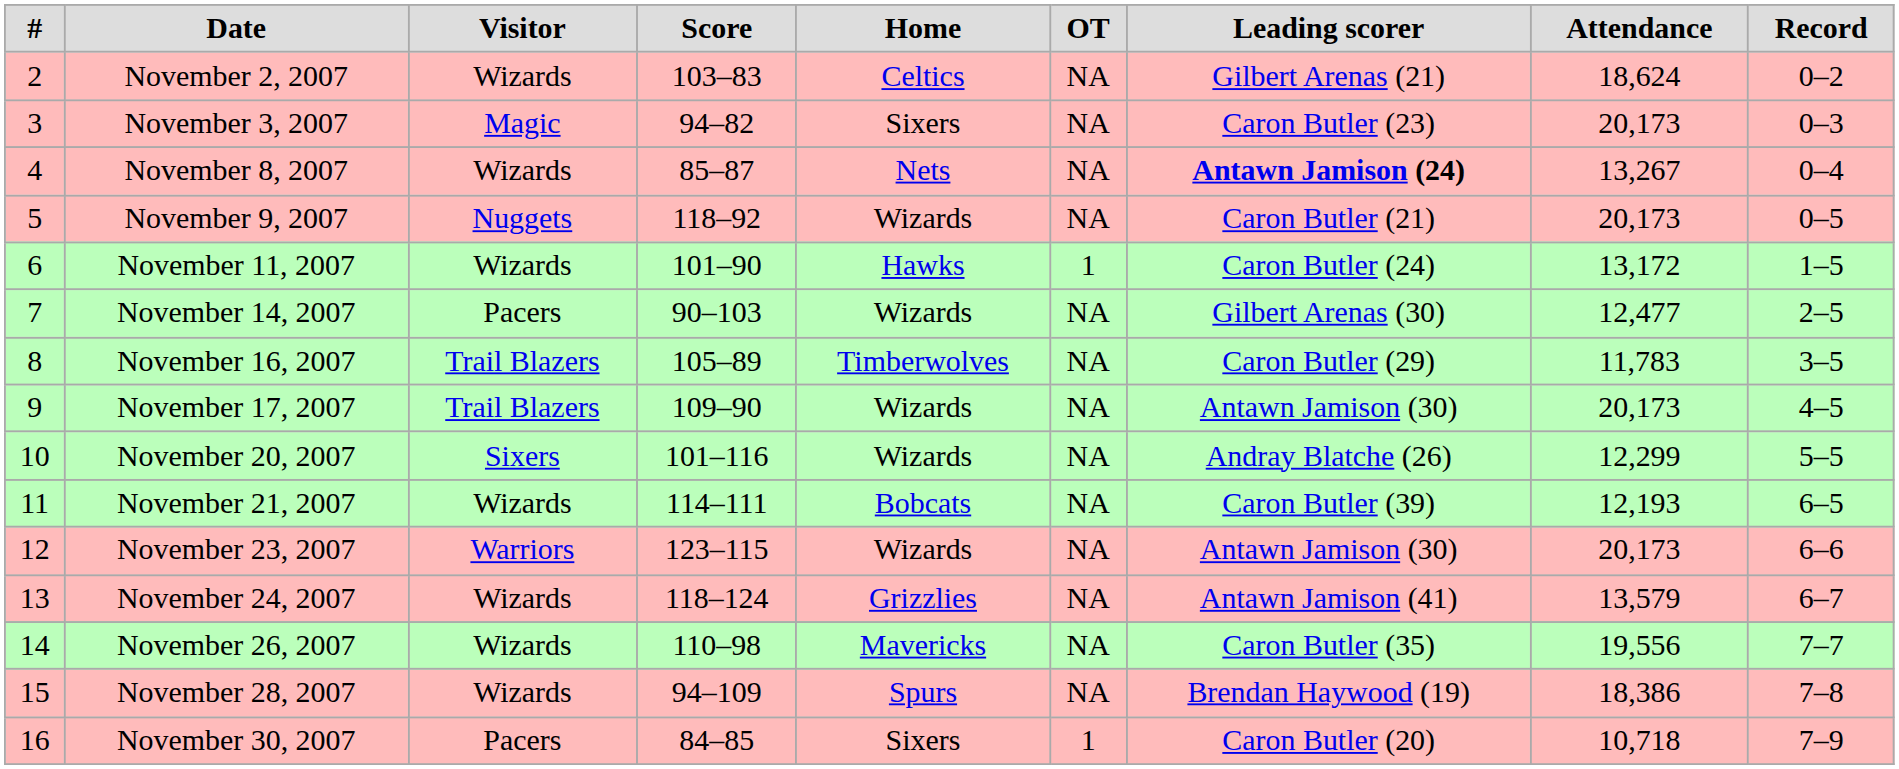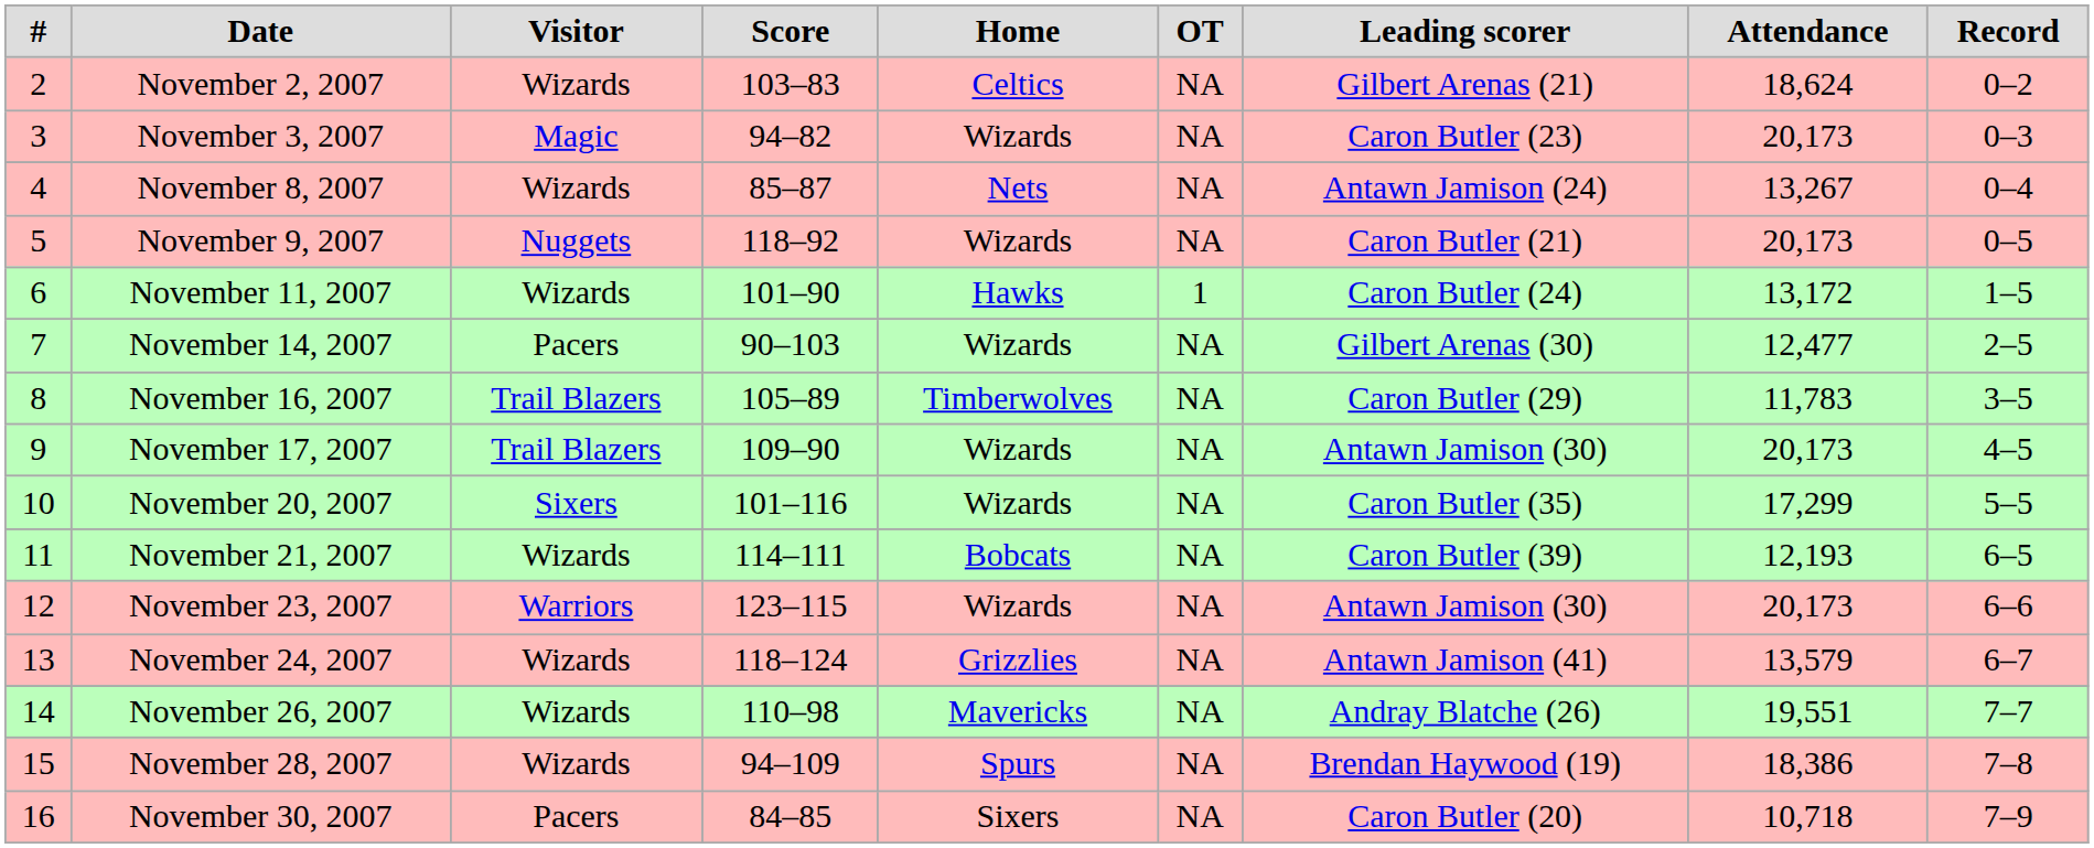November 3, 2007 | Home: Sixers -> Wizards
November 8, 2007 | Leading scorer: bold -> normal
November 20, 2007 | Leading scorer: Andray Blatche (26) -> Caron Butler (35)
November 20, 2007 | Attendance: 12,299 -> 17,299
November 26, 2007 | Leading scorer: Caron Butler (35) -> Andray Blatche (26)
November 26, 2007 | Attendance: 19,556 -> 19,551
November 30, 2007 | OT: 1 -> NA
